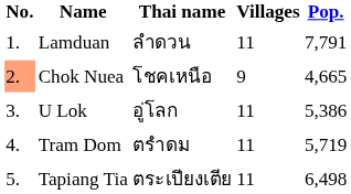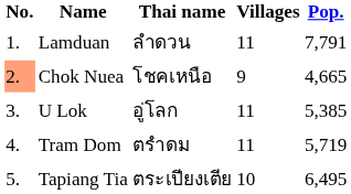U Lok | Pop.: 5,386 -> 5,385
Tapiang Tia | Villages: 11 -> 10
Tapiang Tia | Pop.: 6,498 -> 6,495
